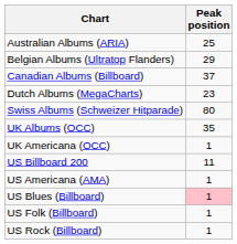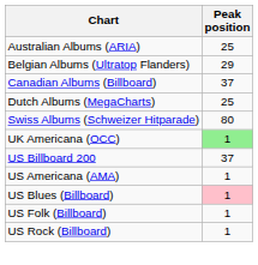Dutch Albums (MegaCharts) | Peak position: 23 -> 25
- row: UK Albums (OCC) | 35
UK Americana (OCC) | Peak position: no background -> lightgreen background
US Billboard 200 | Peak position: 11 -> 37
